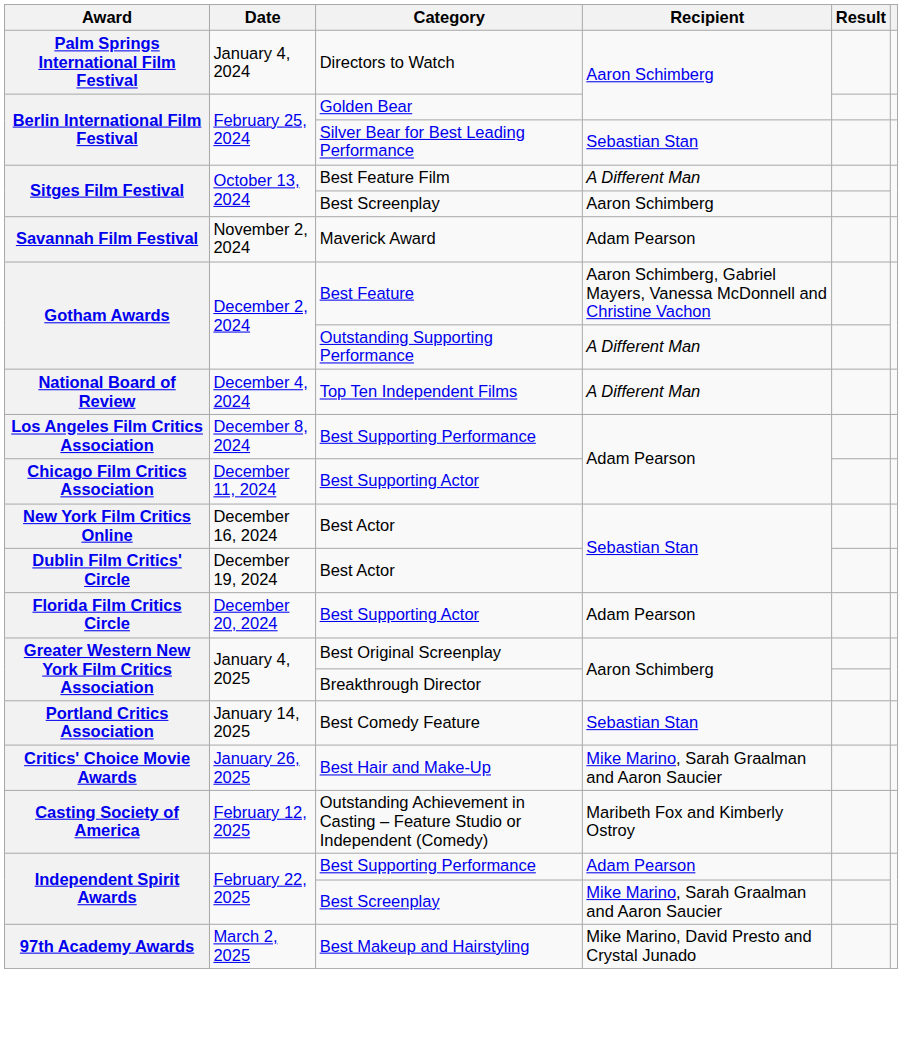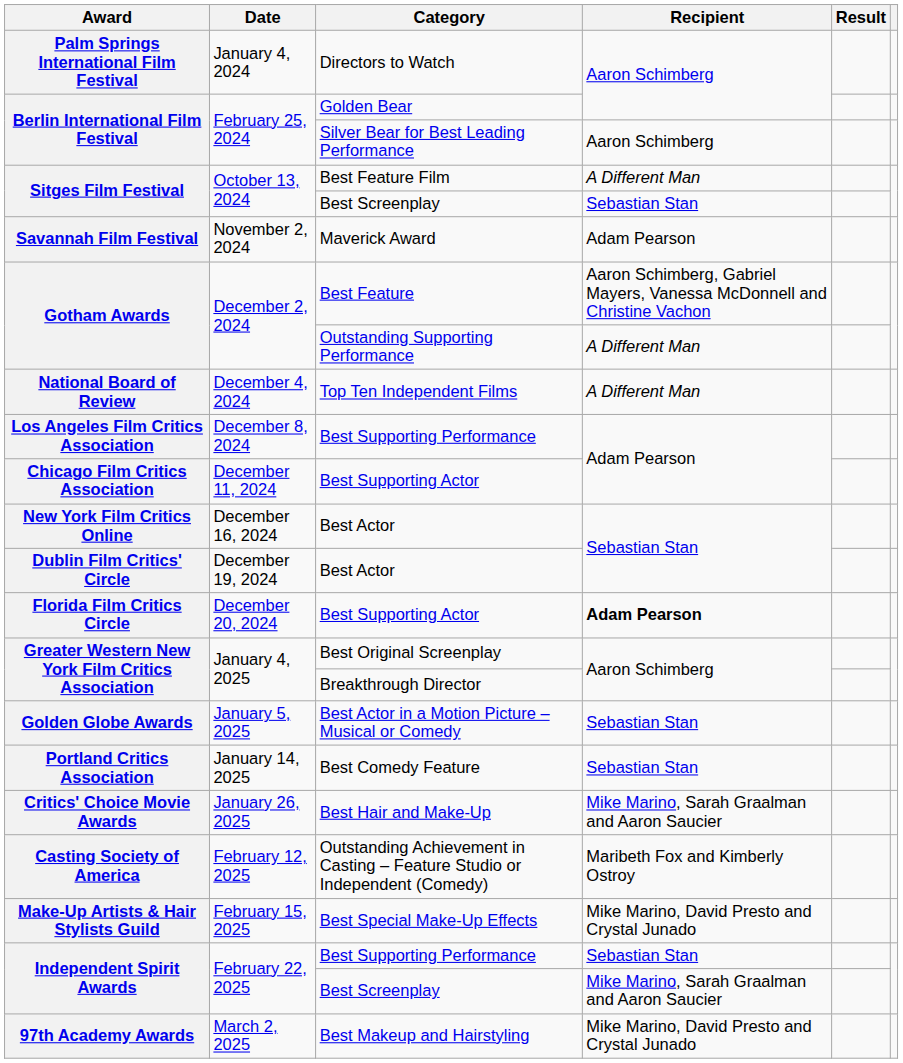Silver Bear for Best Leading Performance | Recipient: Sebastian Stan -> Aaron Schimberg
Sitges Film Festival / Best Screenplay | Recipient: Aaron Schimberg -> Sebastian Stan
Florida Film Critics Circle / Best Supporting Actor | Recipient: normal -> bold
+ row: Golden Globe Awards | January 5, 2025 | Best Actor in a Motion Picture – Musical or Comedy | Sebastian Stan
+ row: Make-Up Artists & Hair Stylists Guild | February 15, 2025 | Best Special Make-Up Effects | Mike Marino, David Presto and Crystal Junado
Independent Spirit Awards / Best Supporting Performance | Recipient: Adam Pearson -> Sebastian Stan
